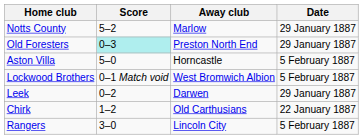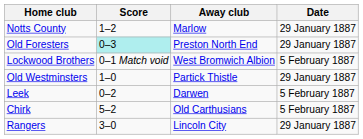Notts County | Score: 5–2 -> 1–2
- row: Aston Villa | 5–0 | Horncastle | 5 February 1887
+ row: Old Westminsters | 1–0 | Partick Thistle | 29 January 1887
Leek | Date: 29 January 1887 -> 5 February 1887
Chirk | Score: 1–2 -> 5–2
Chirk | Date: 22 January 1887 -> 5 February 1887
Rangers | Date: 5 February 1887 -> 29 January 1887
